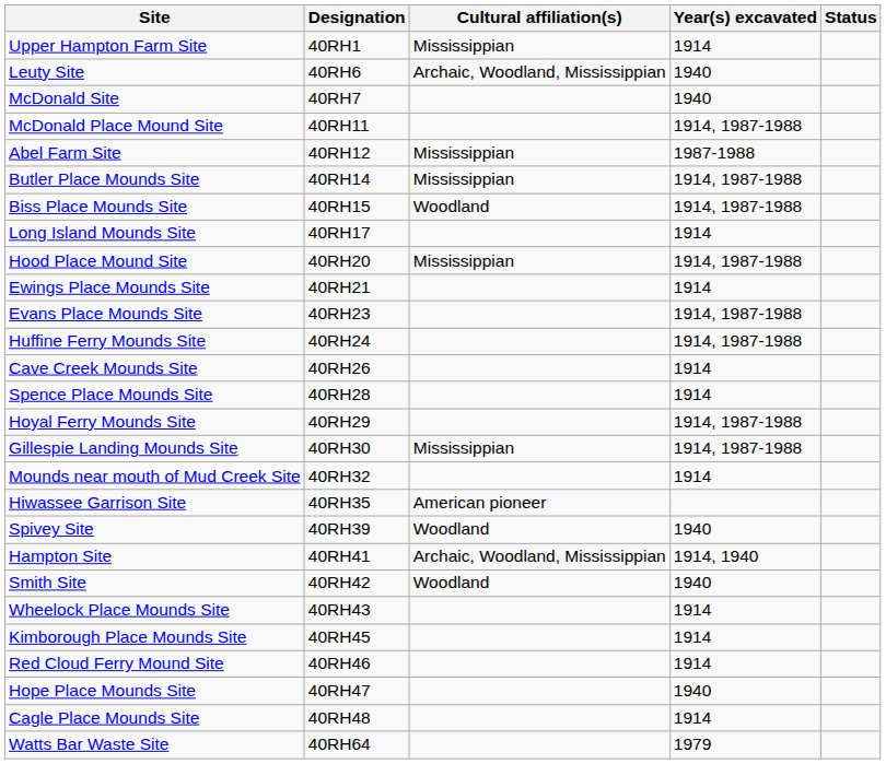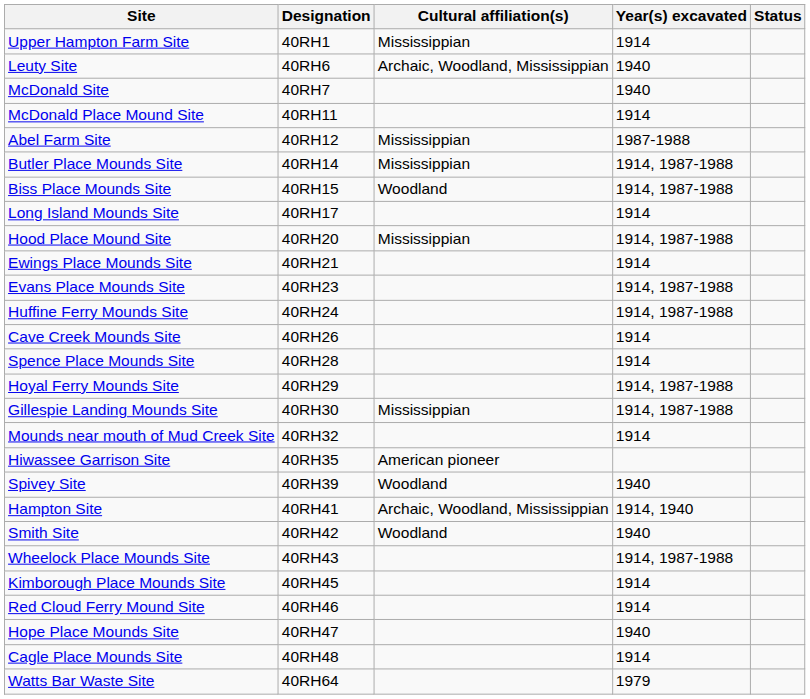McDonald Place Mound Site | Year(s) excavated: 1914, 1987-1988 -> 1914
Wheelock Place Mounds Site | Year(s) excavated: 1914 -> 1914, 1987-1988
